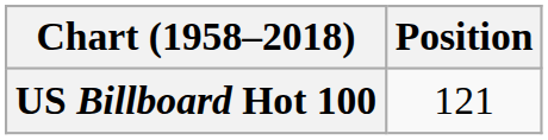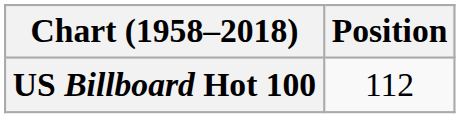US Billboard Hot 100 | Position: 121 -> 112
